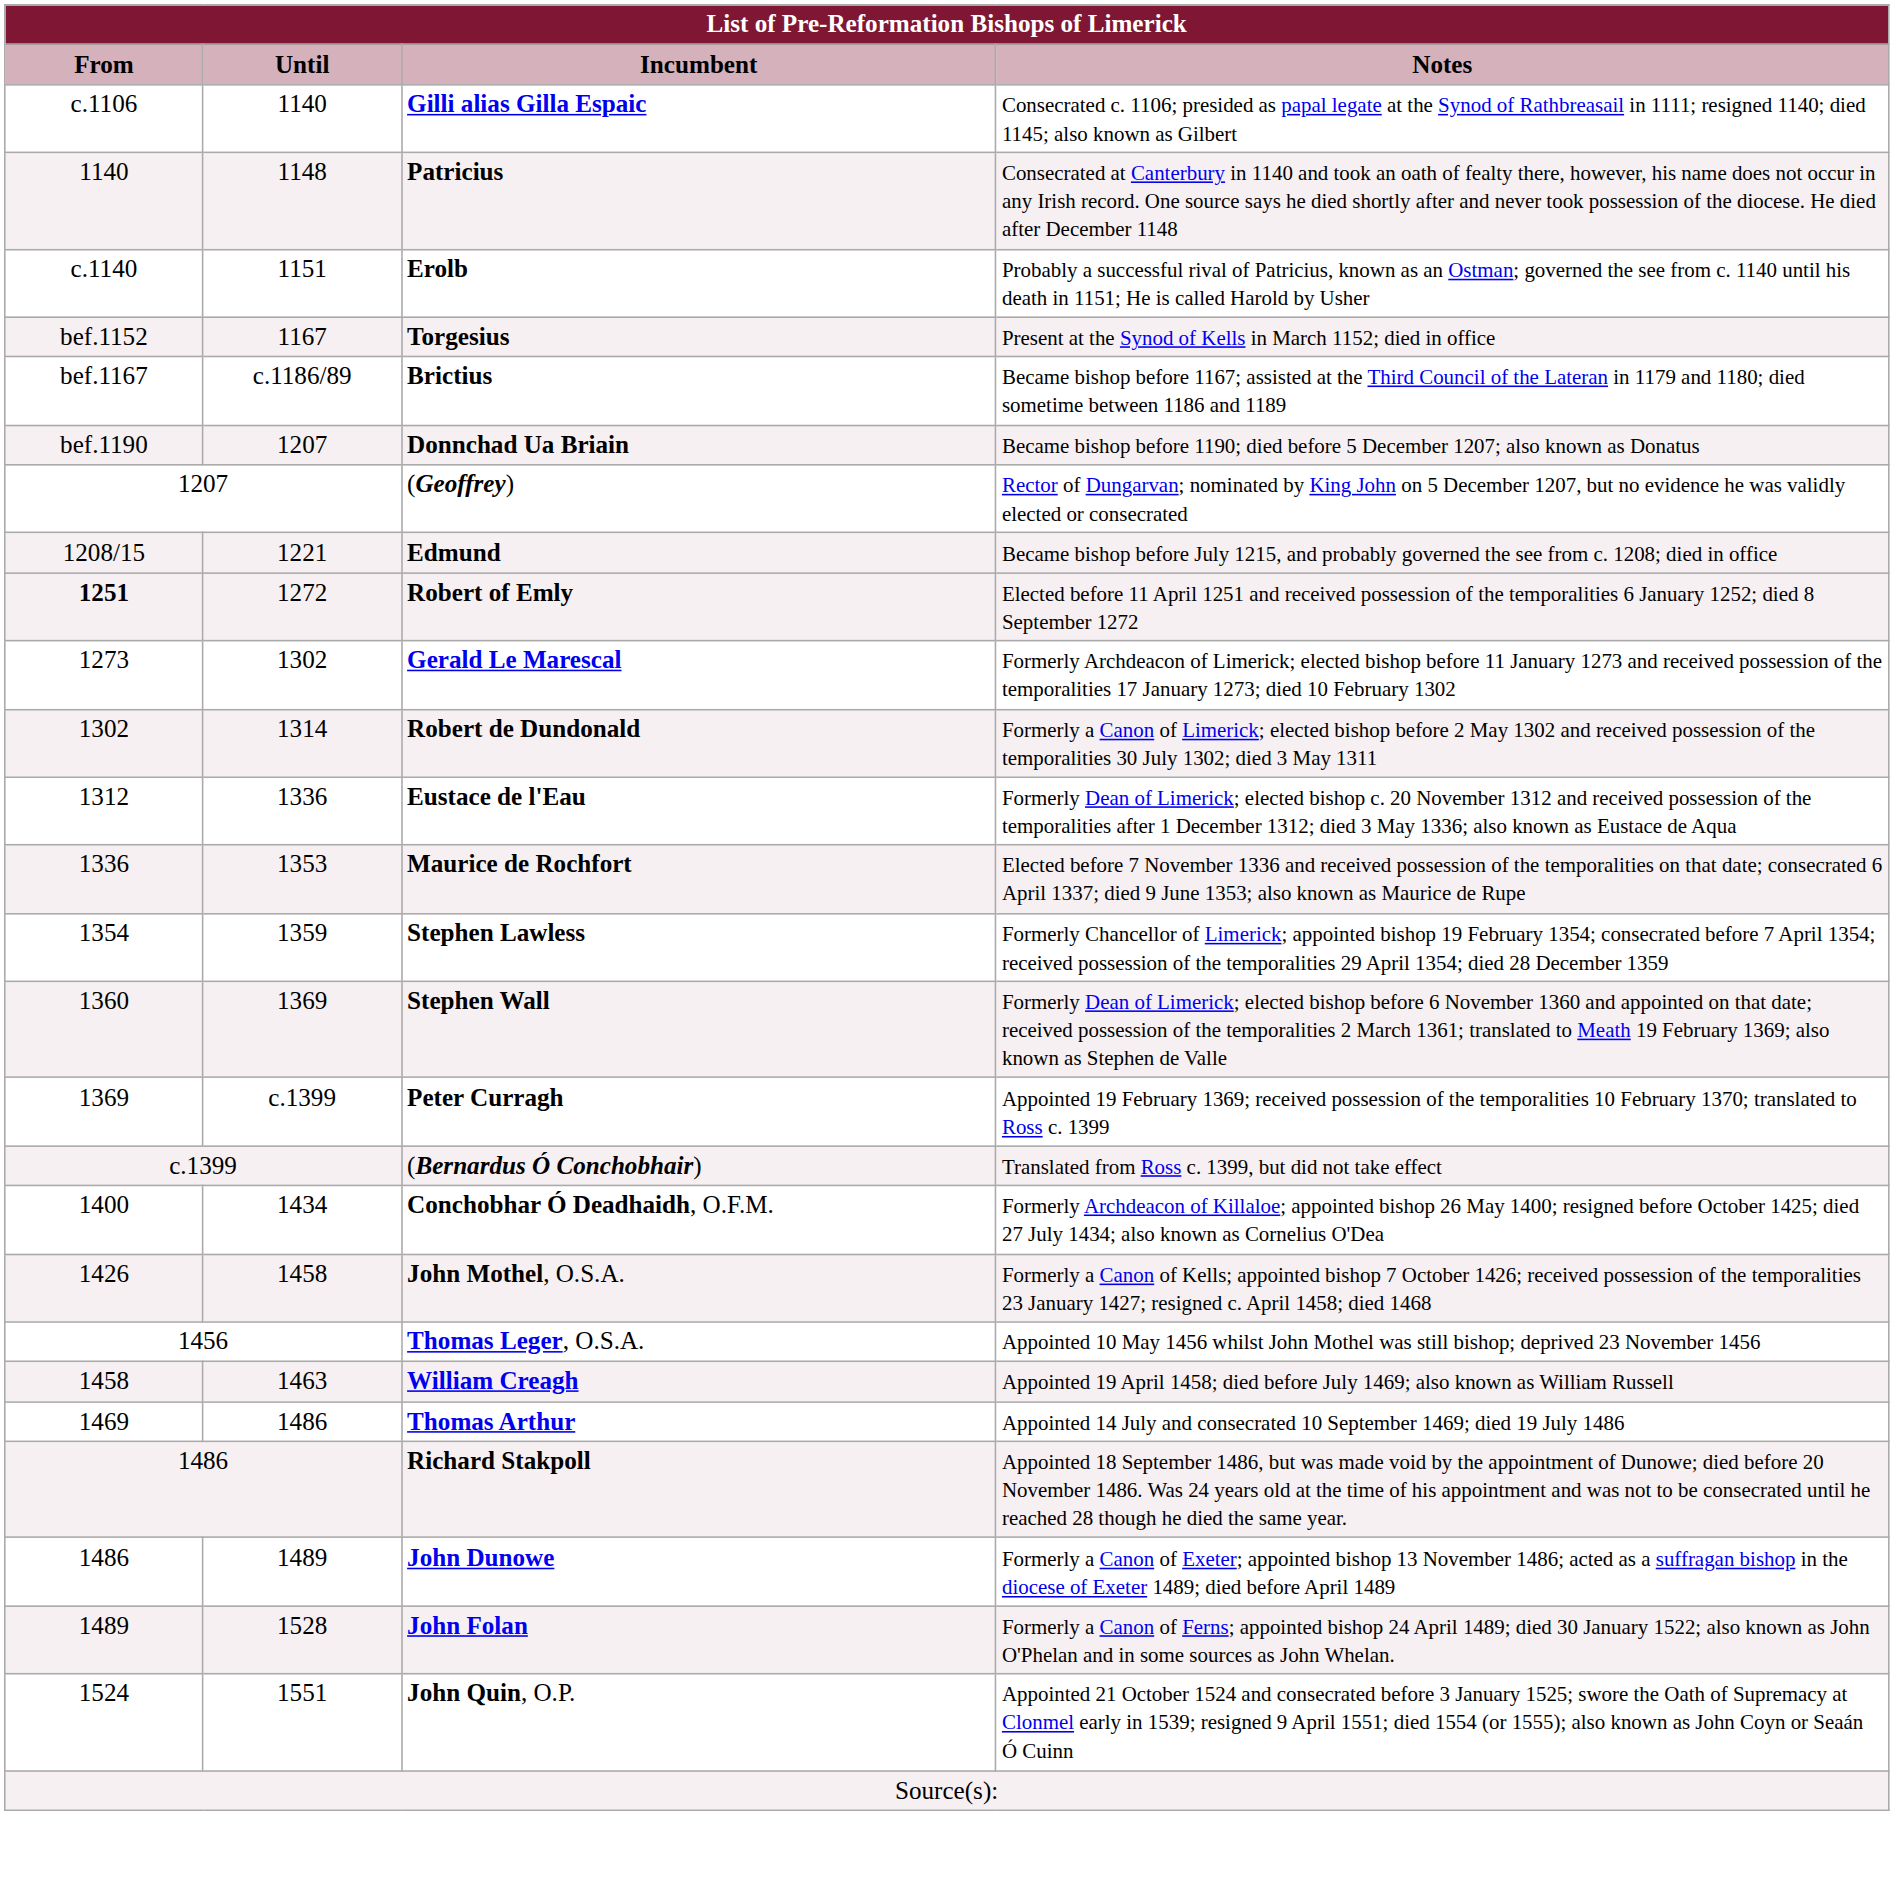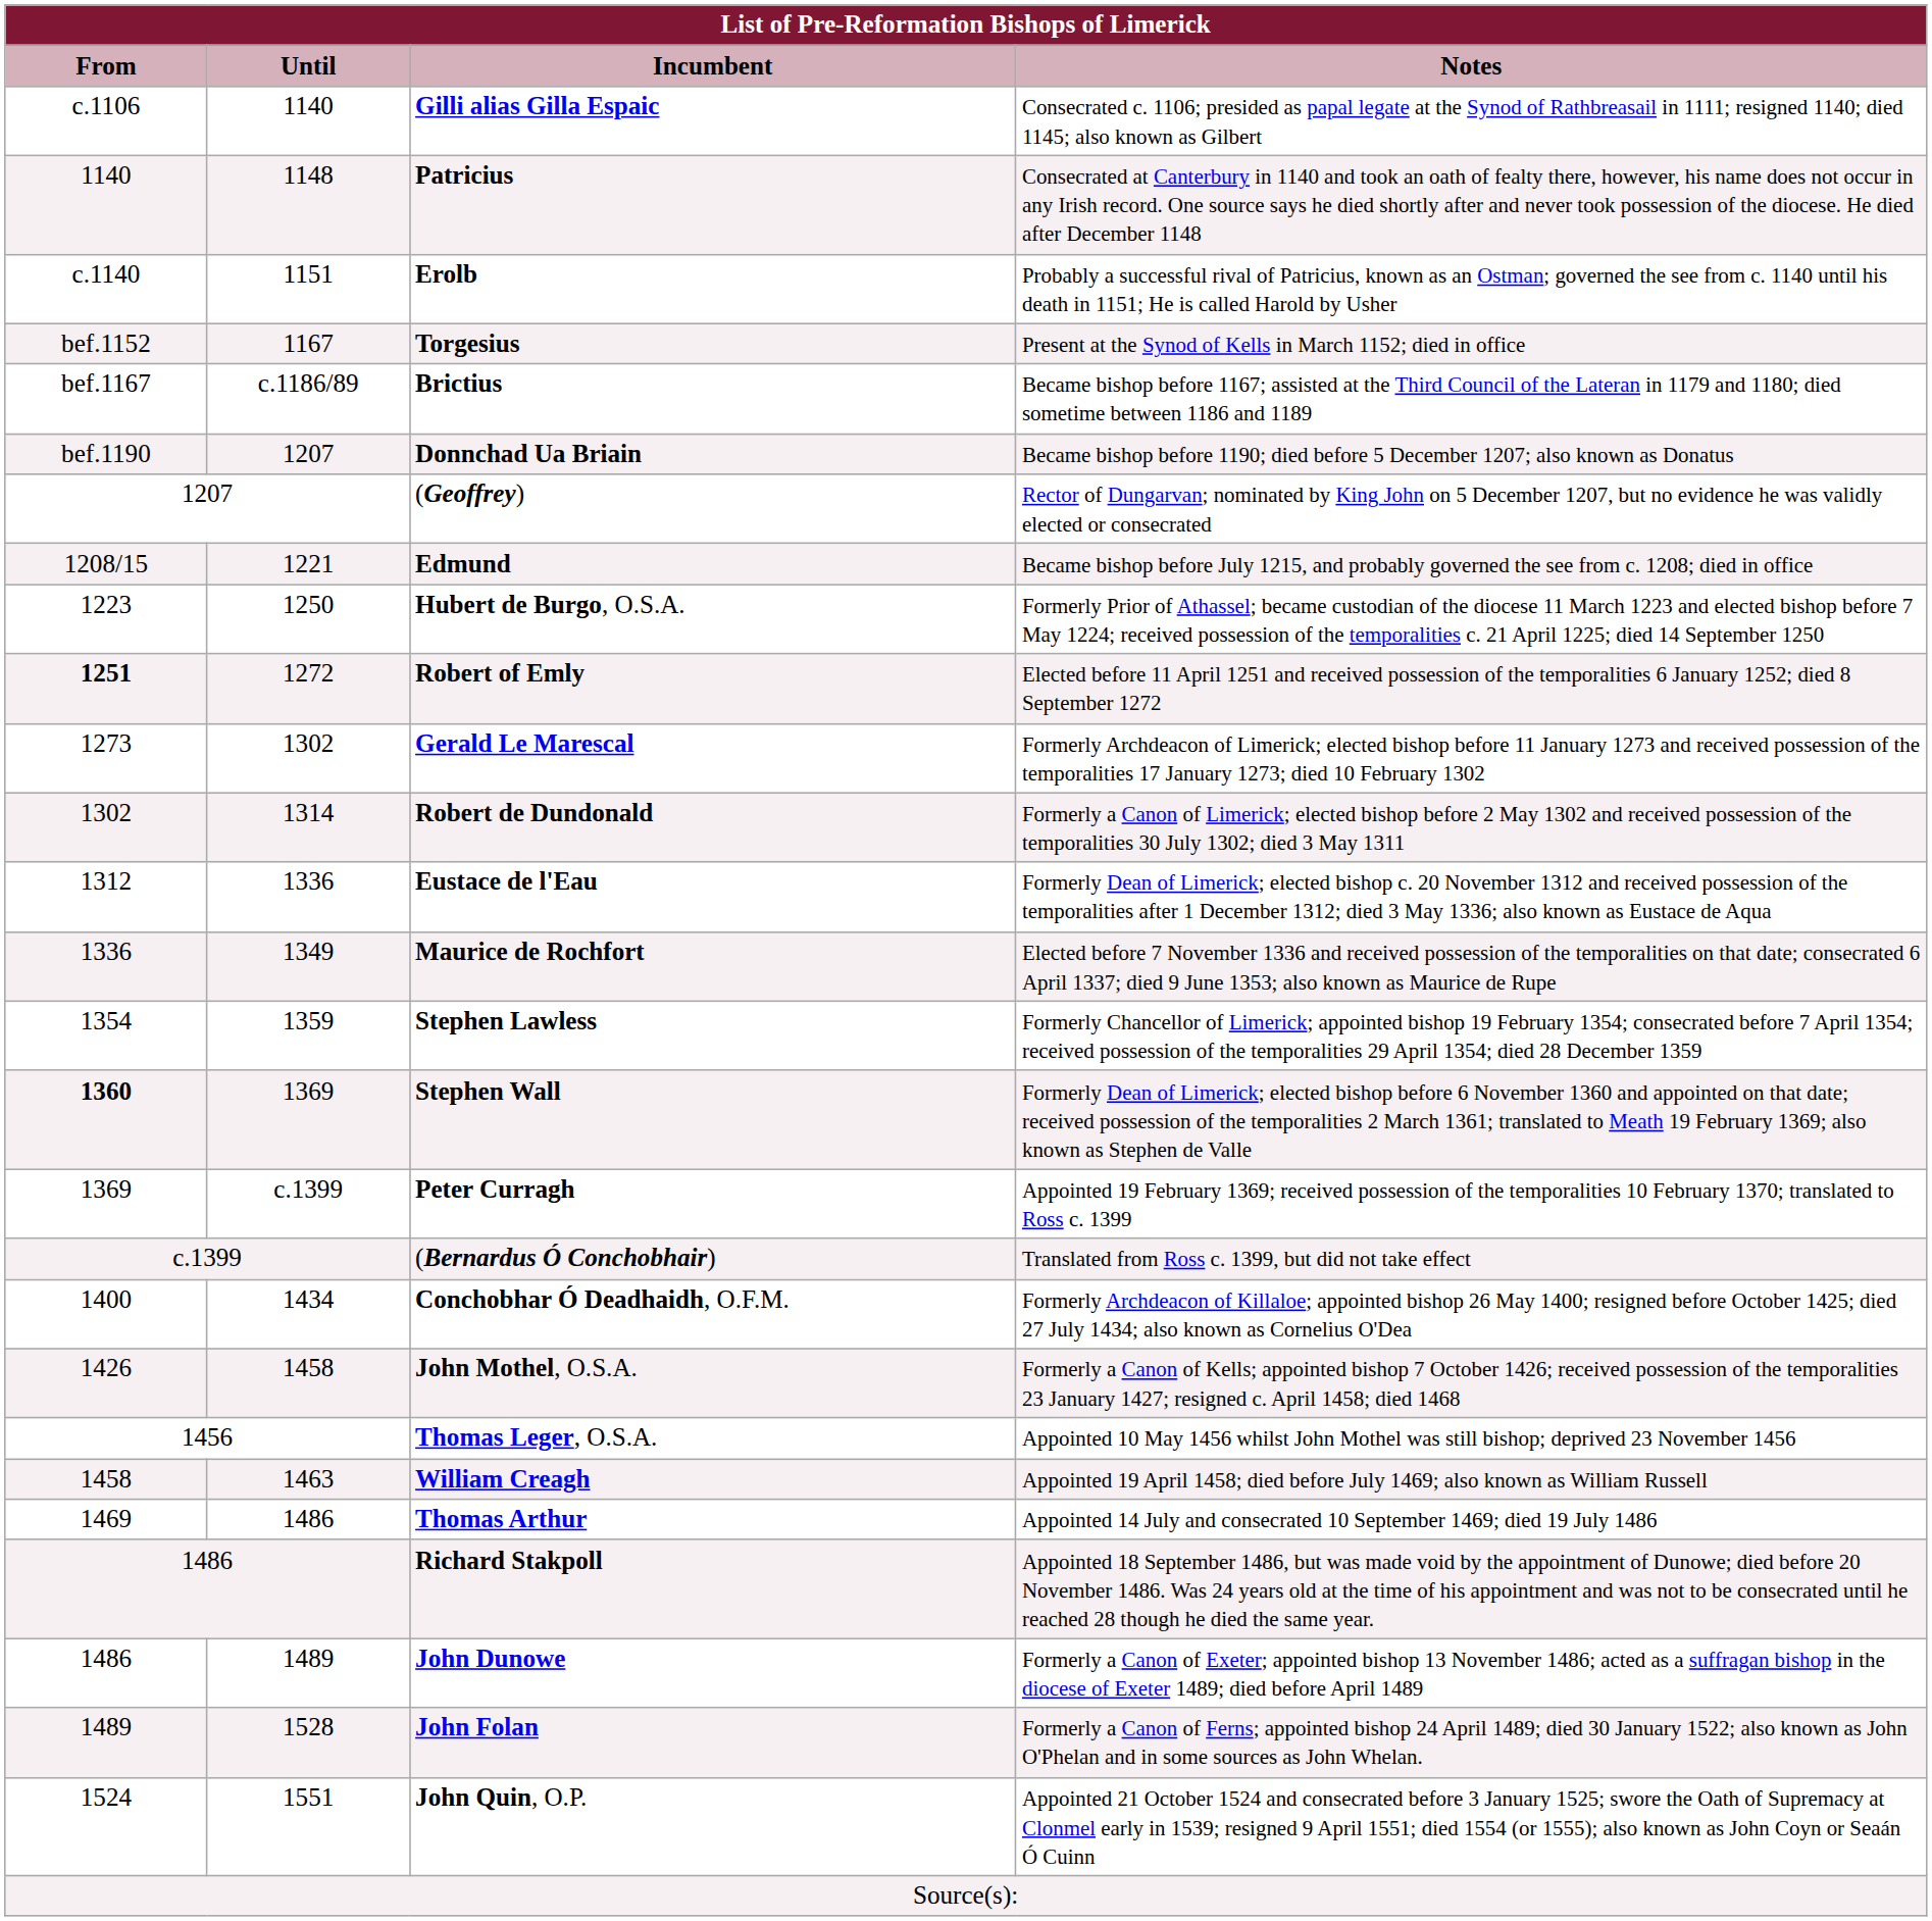+ row: 1223 | 1250 | Hubert de Burgo, O.S.A. | Formerly Prior of Athassel; became custodian of the diocese 11 March 1223 and elected bishop before 7 May 1224; received possession of the temporalities c. 21 April 1225; died 14 September 1250
Maurice de Rochfort | Until: 1353 -> 1349
Stephen Wall | From: normal -> bold
